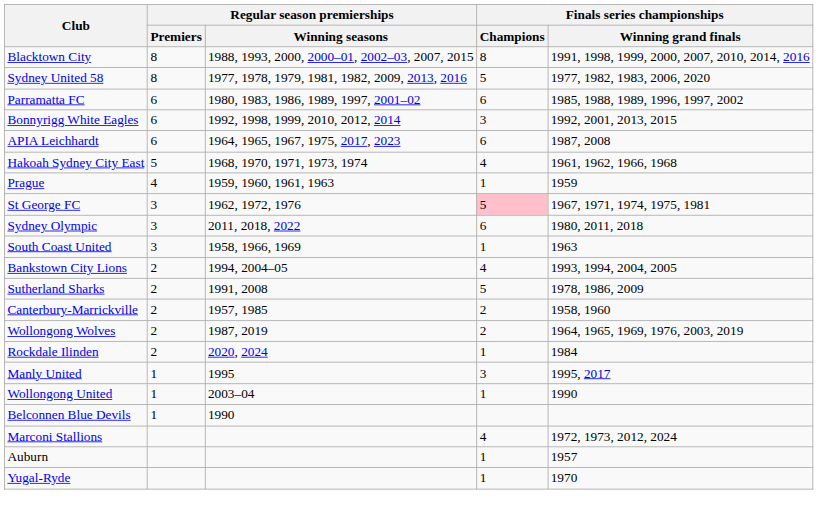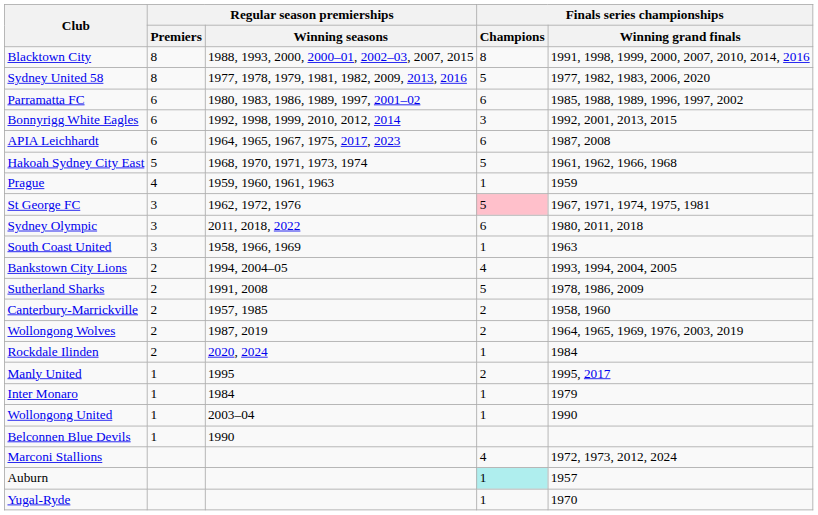Hakoah Sydney City East | Finals series championships / Champions: 4 -> 5
Manly United | Finals series championships / Champions: 3 -> 2
+ row: Inter Monaro | 1 | 1984 | 1 | 1979
Auburn | Finals series championships / Champions: no background -> paleturquoise background
